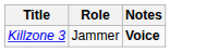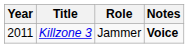+ column: Year | 2011
